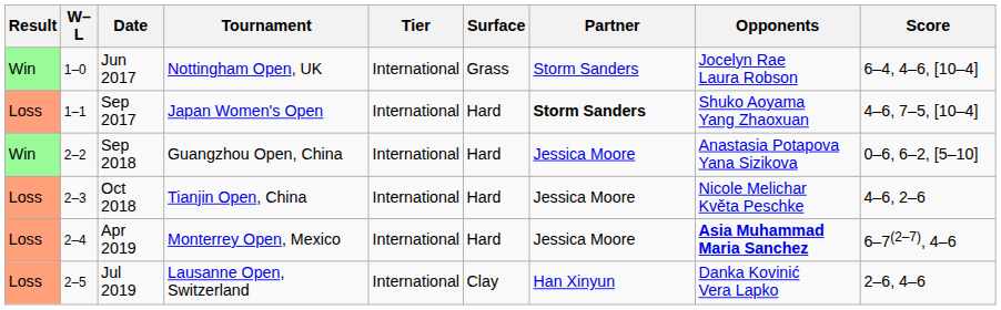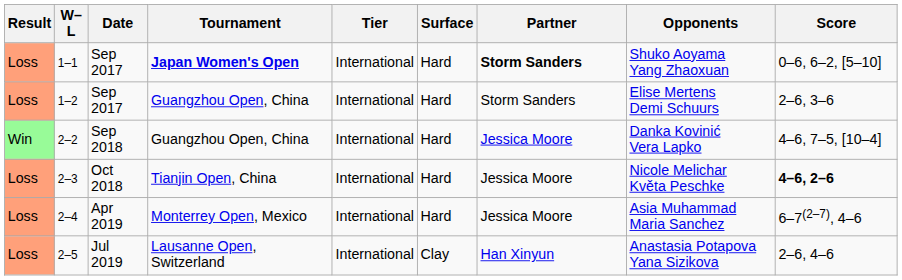- row: Win | 1–0 | Jun 2017 | Nottingham Open, UK | International | Grass | Storm Sanders | Jocelyn Rae Laura Robson | 6–4, 4–6, [10–4]
1–1 | Tournament: normal -> bold
1–1 | Score: 4–6, 7–5, [10–4] -> 0–6, 6–2, [5–10]
+ row: Loss | 1–2 | Sep 2017 | Guangzhou Open, China | International | Hard | Storm Sanders | Elise Mertens Demi Schuurs | 2–6, 3–6
2–2 | Opponents: Anastasia Potapova Yana Sizikova -> Danka Kovinić Vera Lapko
2–2 | Score: 0–6, 6–2, [5–10] -> 4–6, 7–5, [10–4]
2–3 | Score: normal -> bold
2–4 | Opponents: bold -> normal
2–5 | Opponents: Danka Kovinić Vera Lapko -> Anastasia Potapova Yana Sizikova
